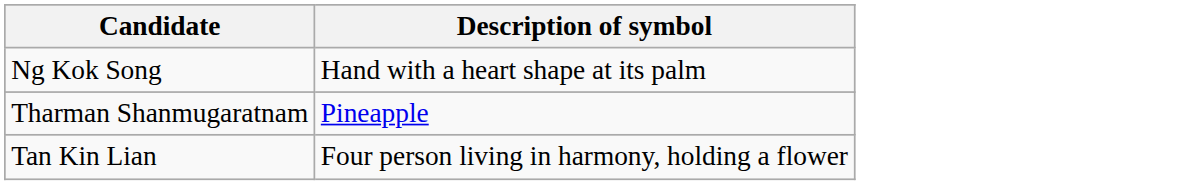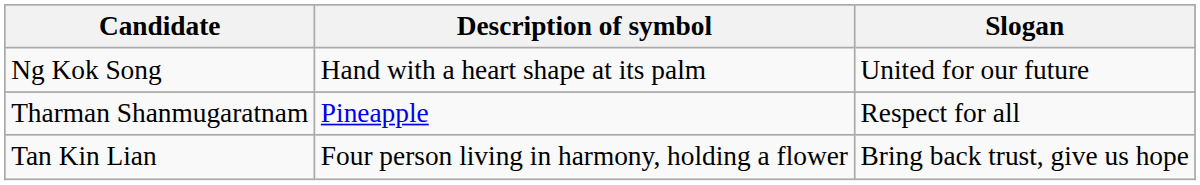+ column: Slogan | United for our future | Respect for all | Bring back trust, give us hope
